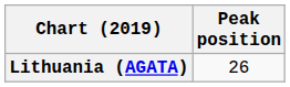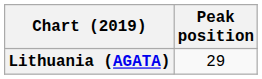Lithuania (AGATA) | Peak position: 26 -> 29
